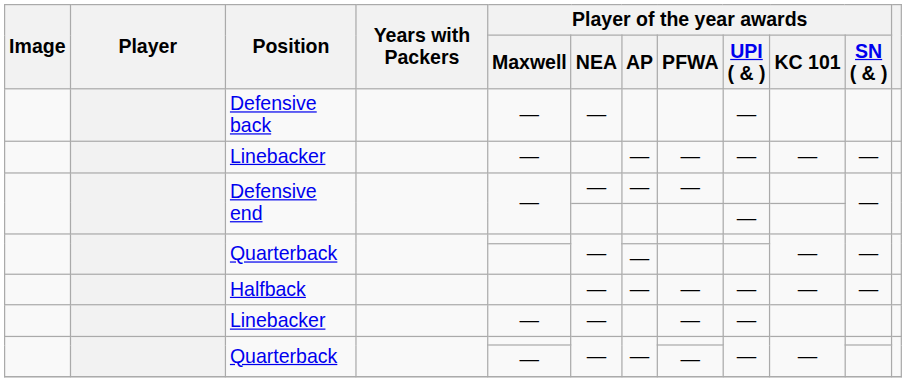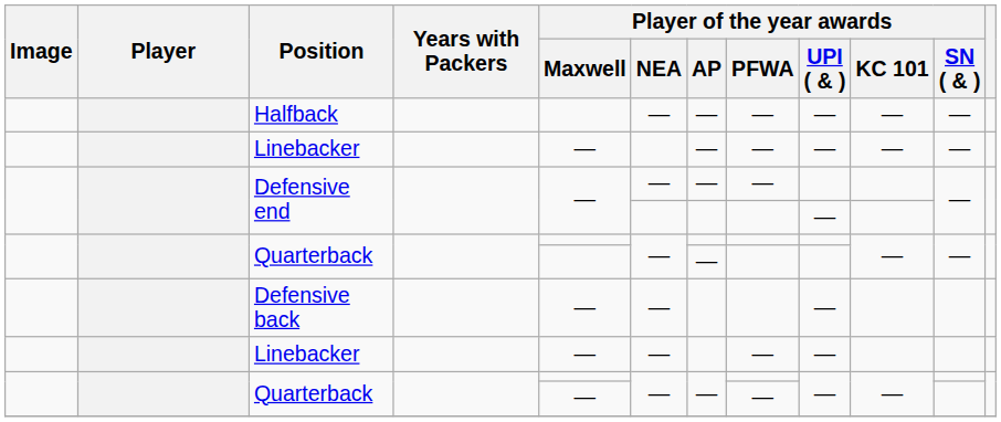rows swapped: Halfback <-> Defensive back
